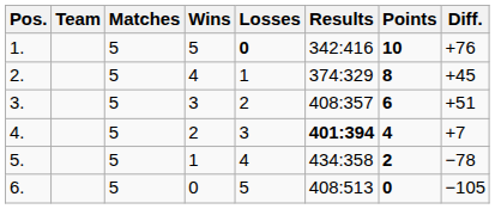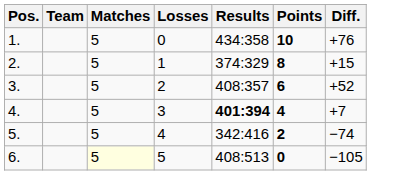- column: Wins | 5 | 4 | 3 | 2 | 1 | 0
1. | Losses: bold -> normal
1. | Results: 342:416 -> 434:358
2. | Diff.: +45 -> +15
3. | Diff.: +51 -> +52
5. | Results: 434:358 -> 342:416
5. | Diff.: −78 -> −74
6. | Matches: no background -> lightyellow background
